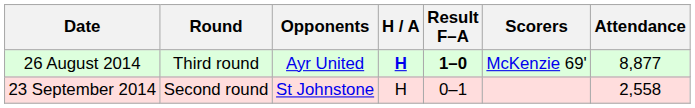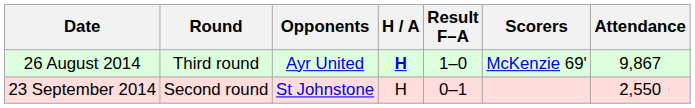26 August 2014 | Result F–A: bold -> normal
26 August 2014 | Attendance: 8,877 -> 9,867
23 September 2014 | Attendance: 2,558 -> 2,550
